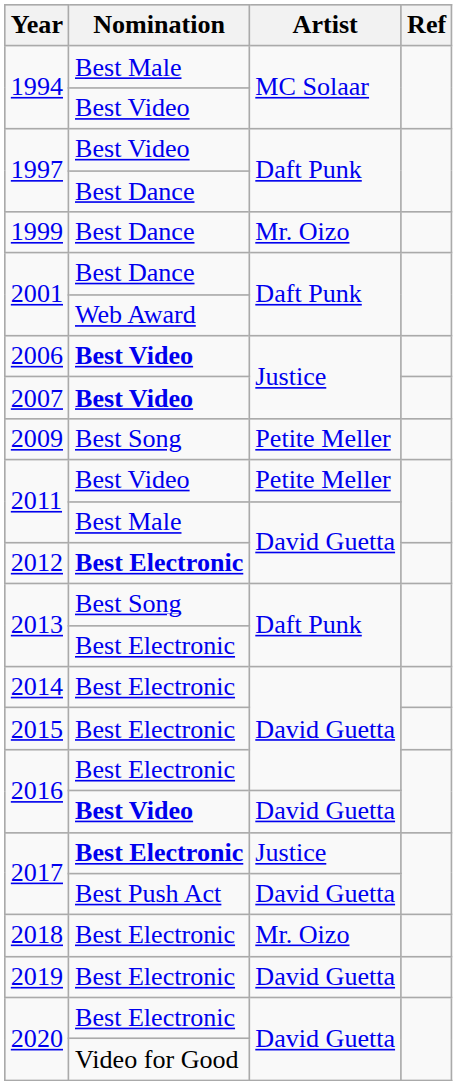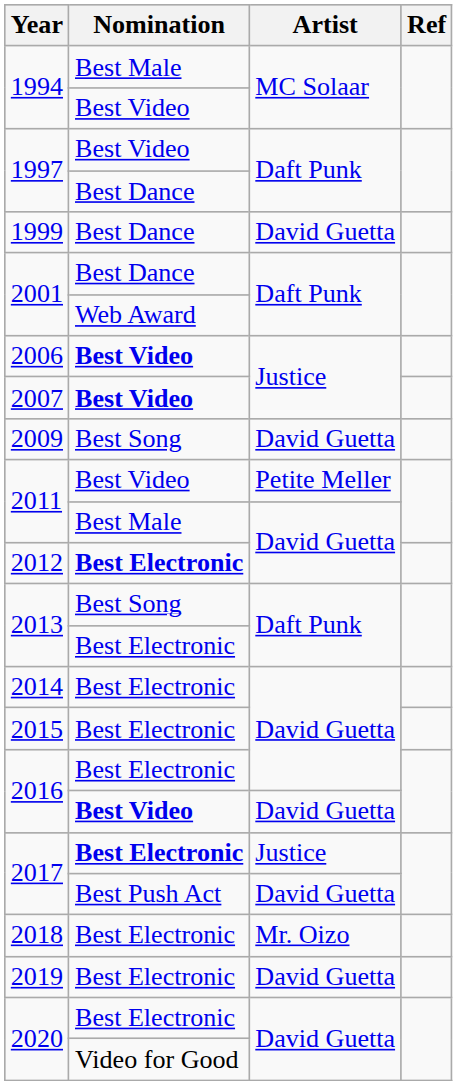1999 | Artist: Mr. Oizo -> David Guetta
2009 | Artist: Petite Meller -> David Guetta
